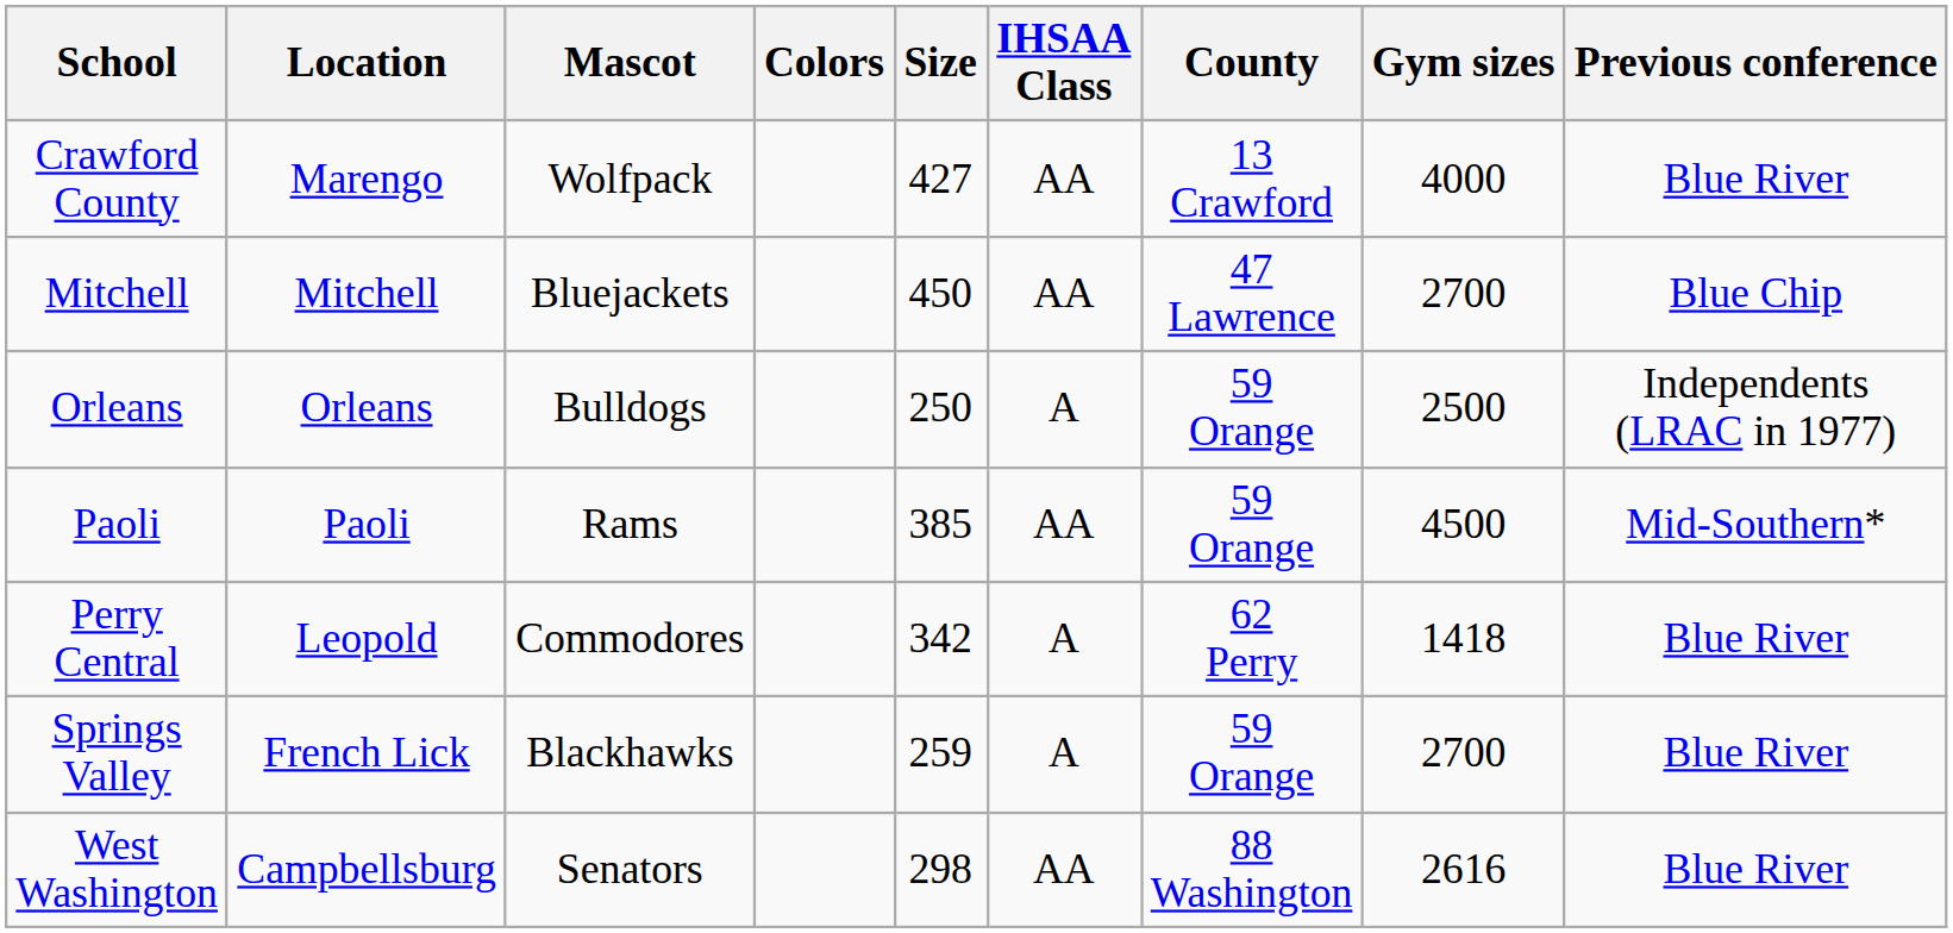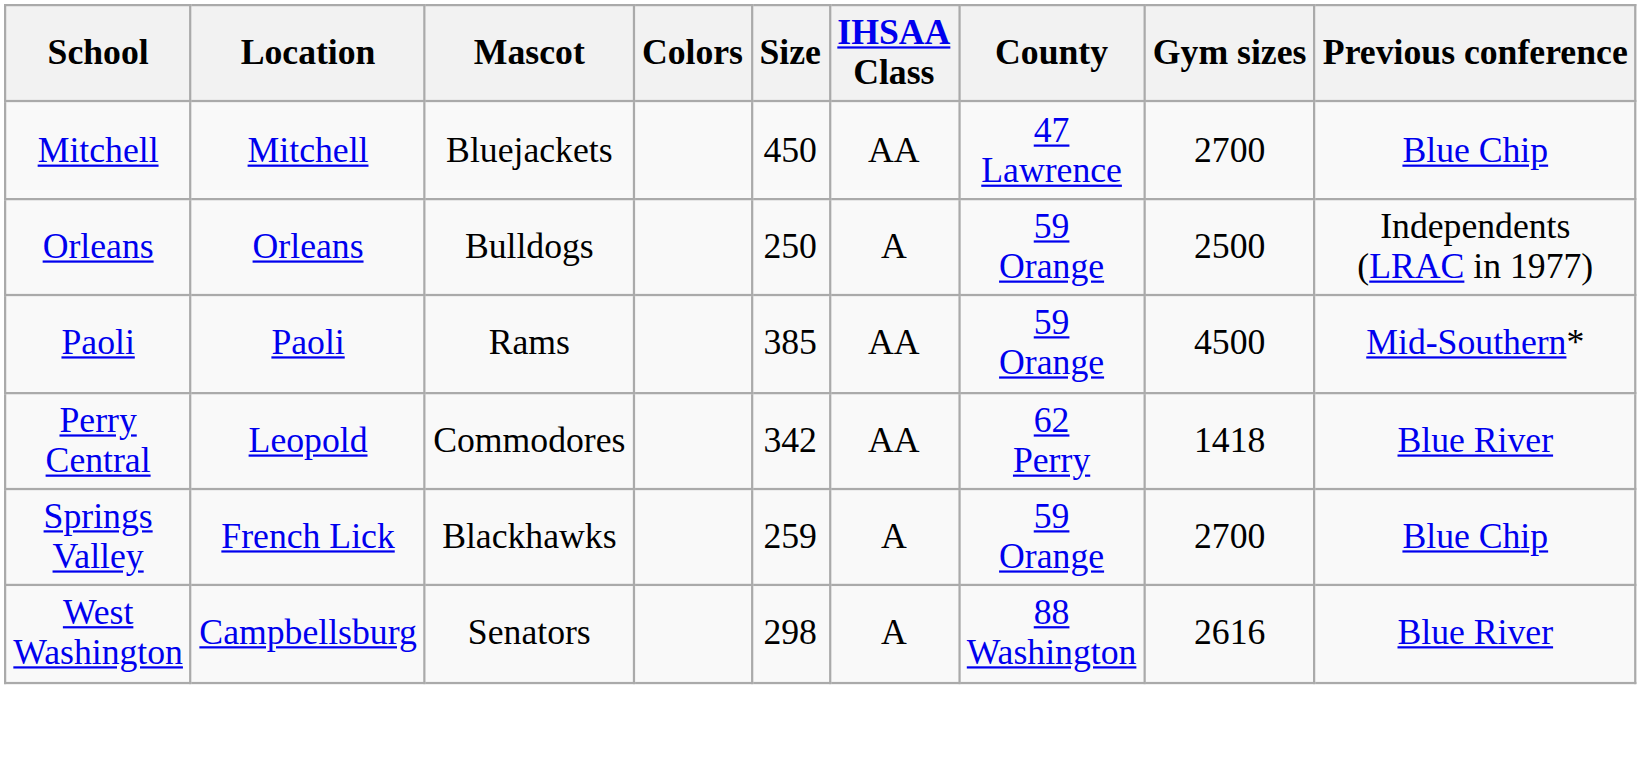- row: Crawford County | Marengo | Wolfpack | 427 | AA | 13 Crawford | 4000 | Blue River
Perry Central | IHSAA Class: A -> AA
Springs Valley | Previous conference: Blue River -> Blue Chip
West Washington | IHSAA Class: AA -> A
